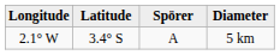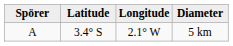columns swapped: Spörer <-> Longitude
